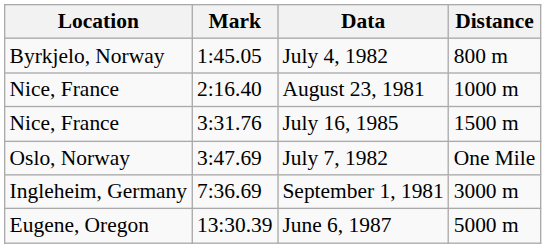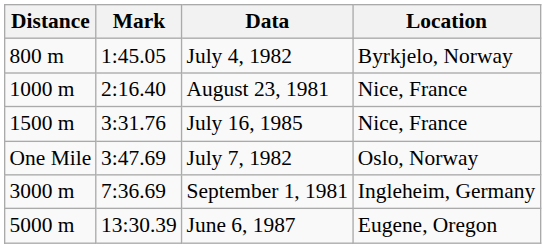columns swapped: Distance <-> Location
